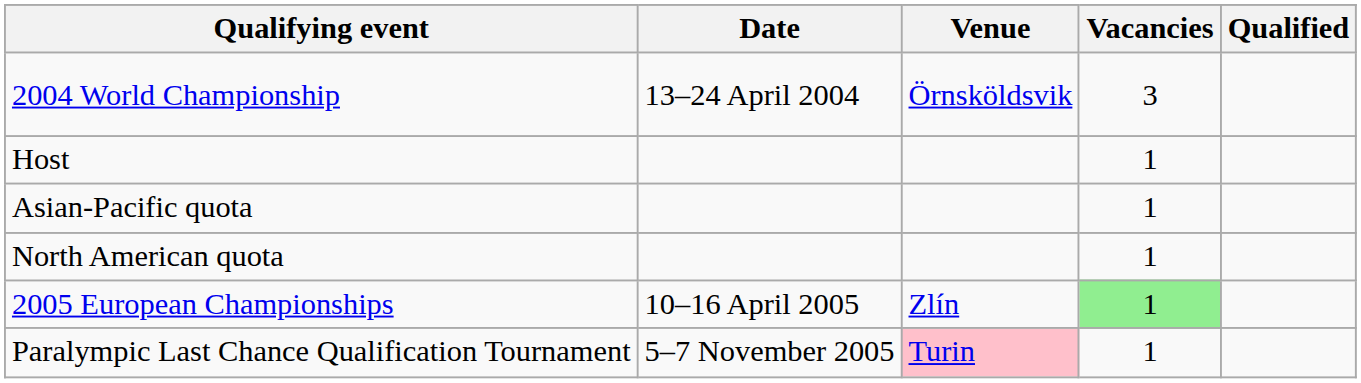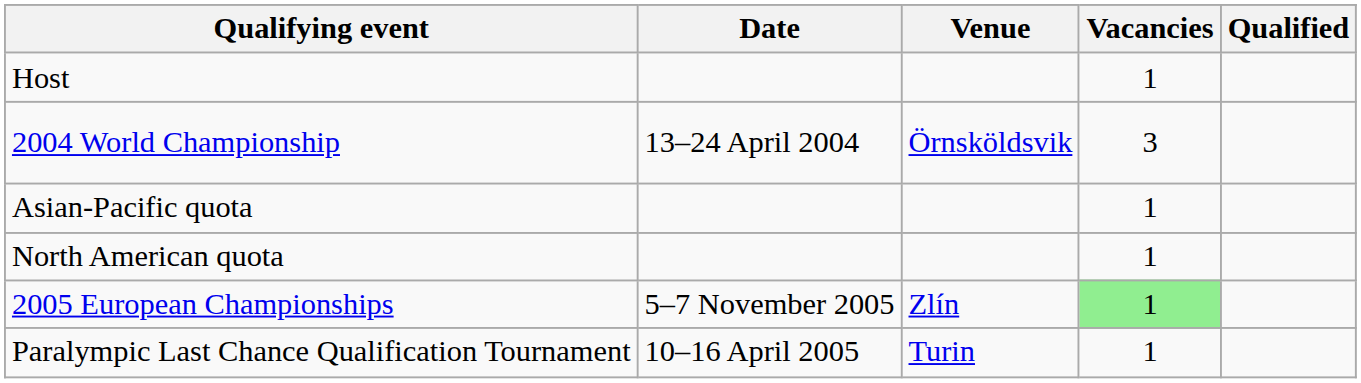rows swapped: Host <-> 2004 World Championship
2005 European Championships | Date: 10–16 April 2005 -> 5–7 November 2005
Paralympic Last Chance Qualification Tournament | Date: 5–7 November 2005 -> 10–16 April 2005
Paralympic Last Chance Qualification Tournament | Venue: pink background -> no background
